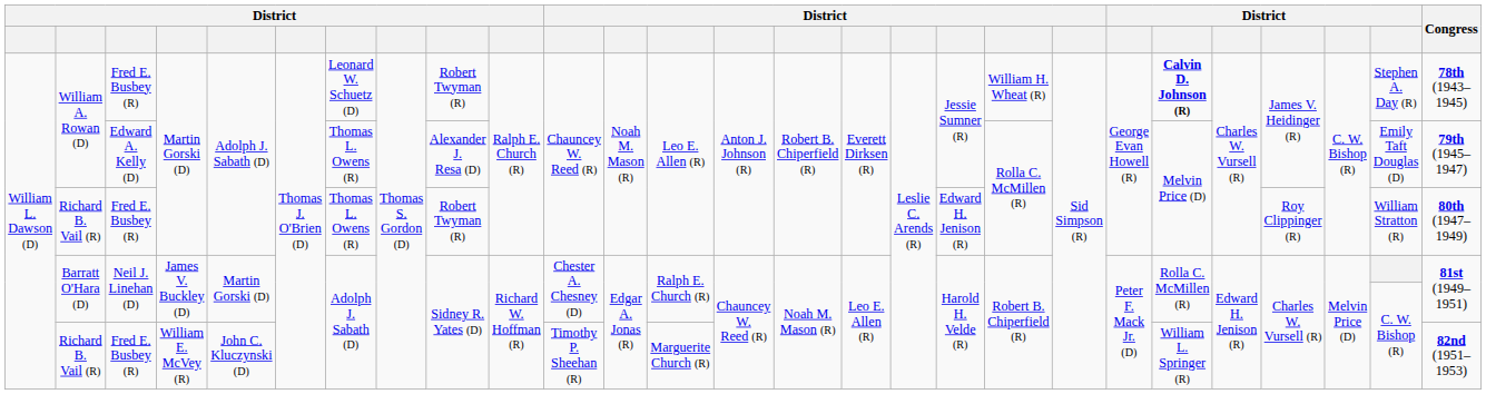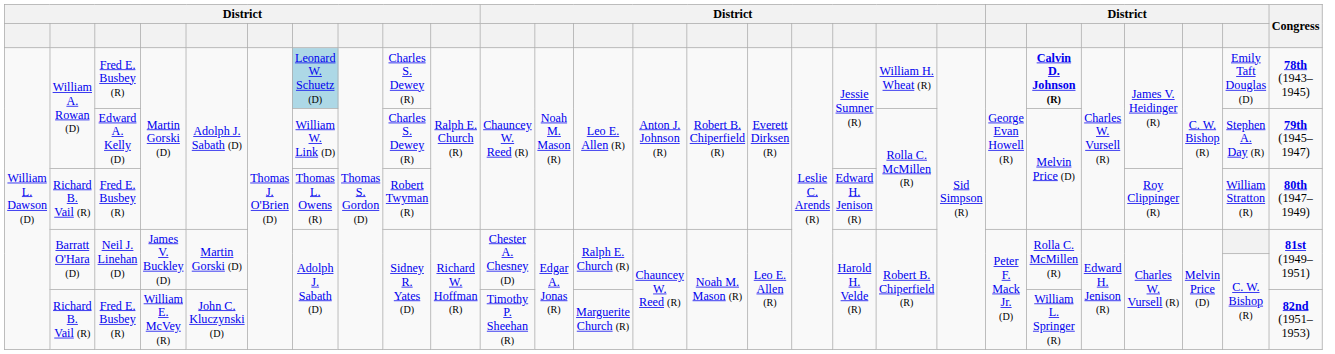William A. Rowan (D) / Fred E. Busbey (R) | column 7: no background -> lightblue background
William A. Rowan (D) / Fred E. Busbey (R) | column 9: Robert Twyman (R) -> Charles S. Dewey (R)
William A. Rowan (D) / Fred E. Busbey (R) | column 26: Stephen A. Day (R) -> Emily Taft Douglas (D)
William A. Rowan (D) / Edward A. Kelly (D) | column 7: Thomas L. Owens (R) -> William W. Link (D)
William A. Rowan (D) / Edward A. Kelly (D) | column 9: Alexander J. Resa (D) -> Charles S. Dewey (R)
William A. Rowan (D) / Edward A. Kelly (D) | column 26: Emily Taft Douglas (D) -> Stephen A. Day (R)
